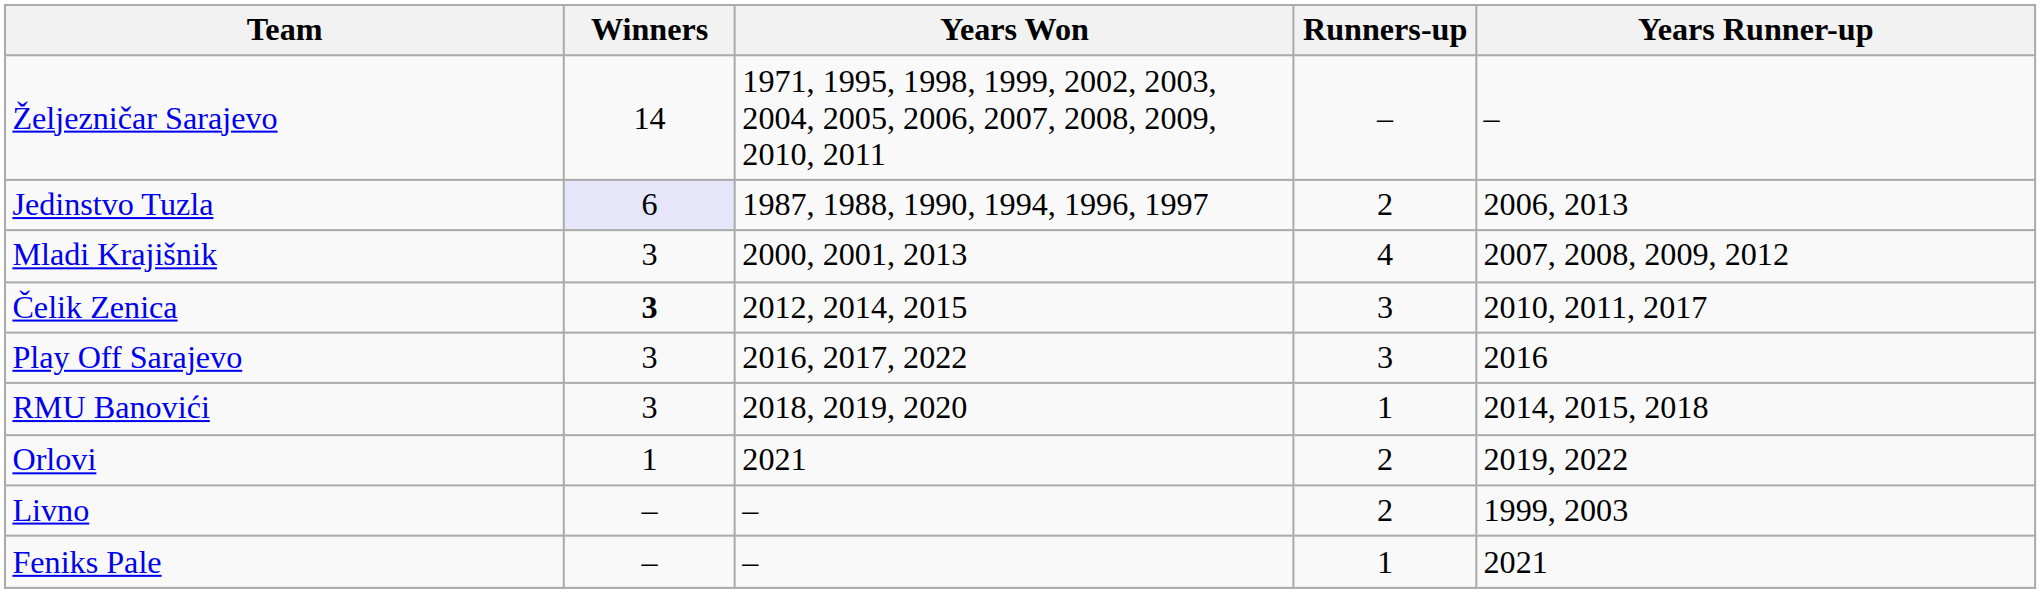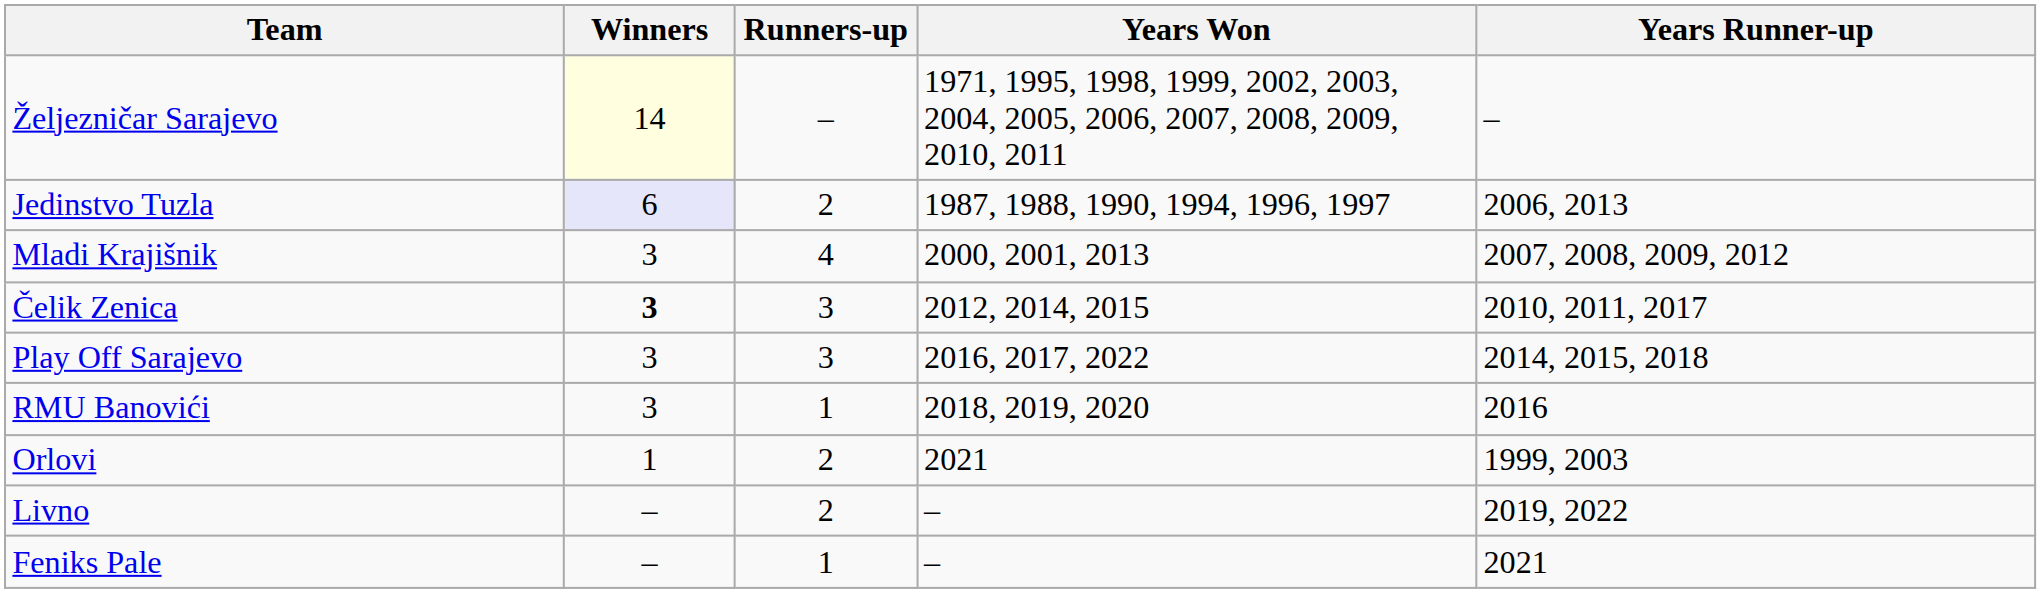columns swapped: Runners-up <-> Years Won
Željezničar Sarajevo | Winners: no background -> lightyellow background
Play Off Sarajevo | Years Runner-up: 2016 -> 2014, 2015, 2018
RMU Banovići | Years Runner-up: 2014, 2015, 2018 -> 2016
Orlovi | Years Runner-up: 2019, 2022 -> 1999, 2003
Livno | Years Runner-up: 1999, 2003 -> 2019, 2022
